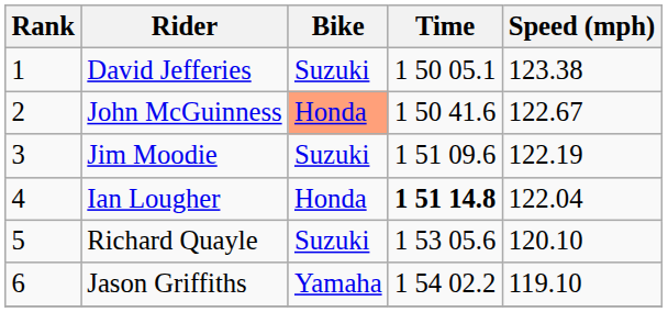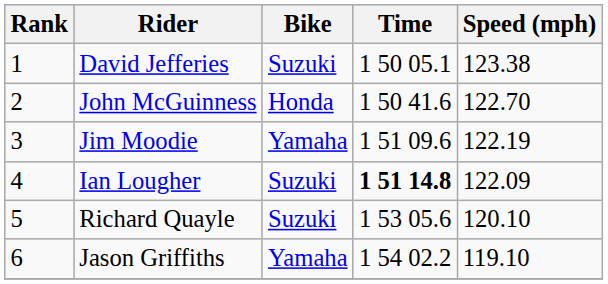John McGuinness | Bike: lightsalmon background -> no background
John McGuinness | Speed (mph): 122.67 -> 122.70
Jim Moodie | Bike: Suzuki -> Yamaha
Ian Lougher | Bike: Honda -> Suzuki
Ian Lougher | Speed (mph): 122.04 -> 122.09
